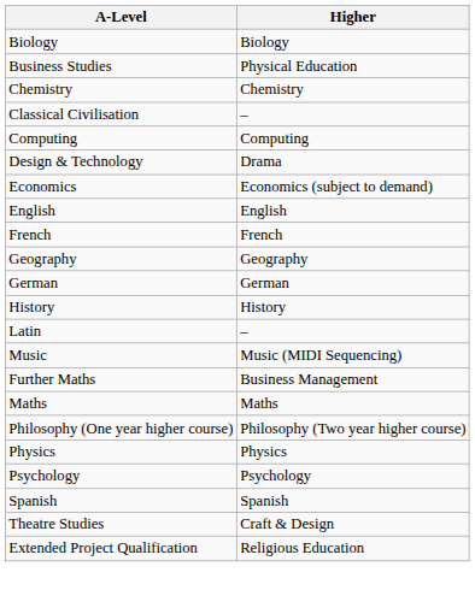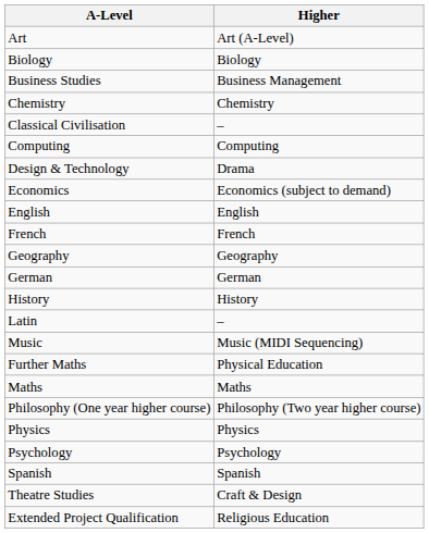+ row: Art | Art (A-Level)
Business Studies | Higher: Physical Education -> Business Management
Further Maths | Higher: Business Management -> Physical Education
